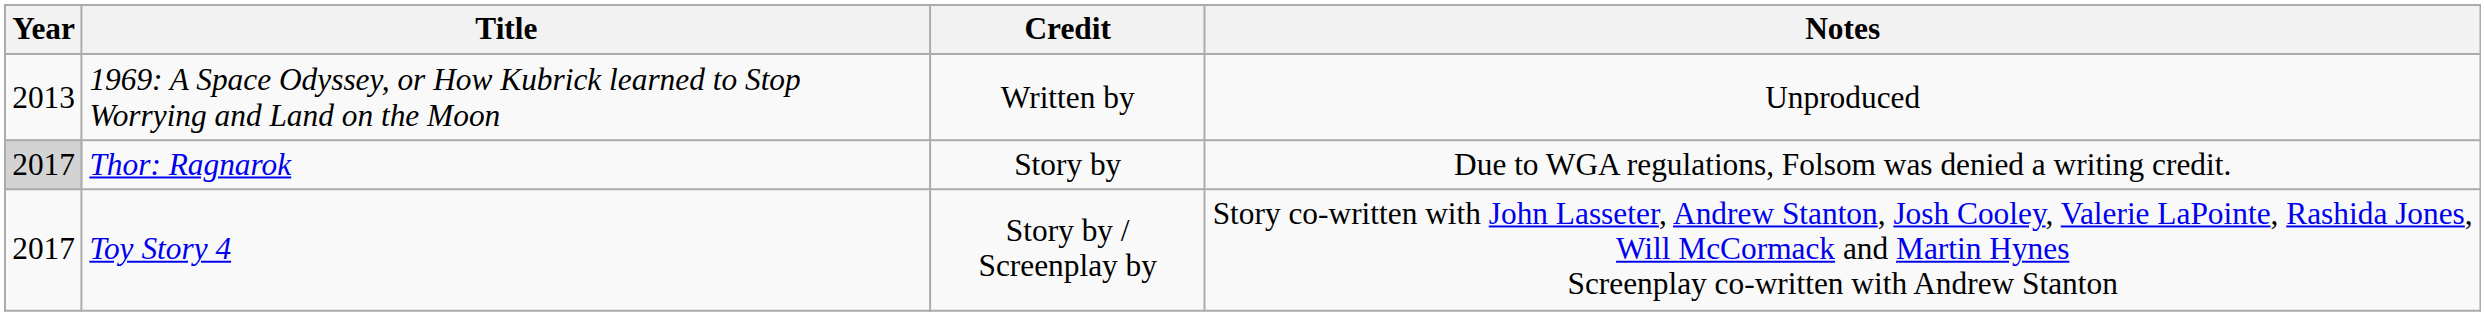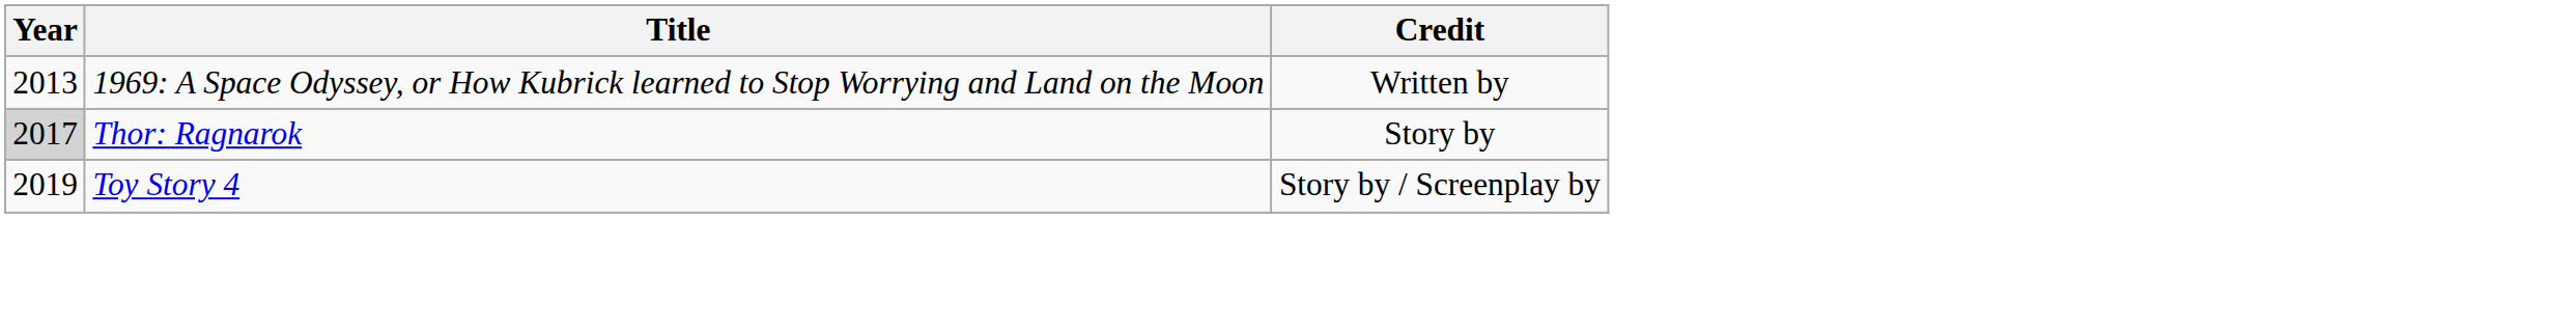- column: Notes | Unproduced | Due to WGA regulations, Folsom was denied a writing credit. | Story co-written with John Lasseter, Andrew Stanton, Josh Cooley, Valerie LaPointe, Rashida Jones, Will McCormack and Martin Hynes Screenplay co-written with Andrew Stanton
Toy Story 4 | Year: 2017 -> 2019
